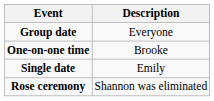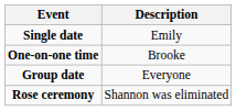rows swapped: Group date <-> Single date
